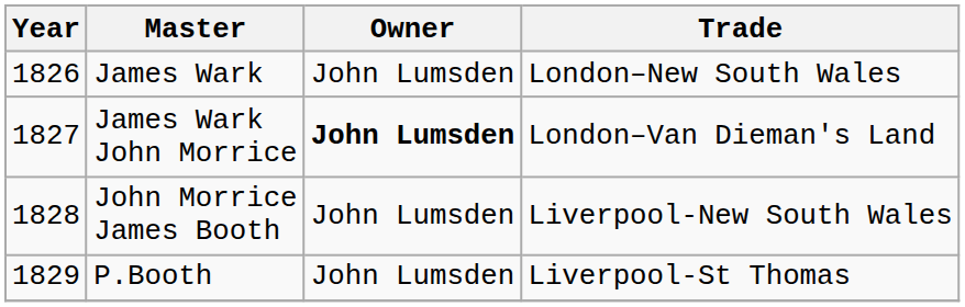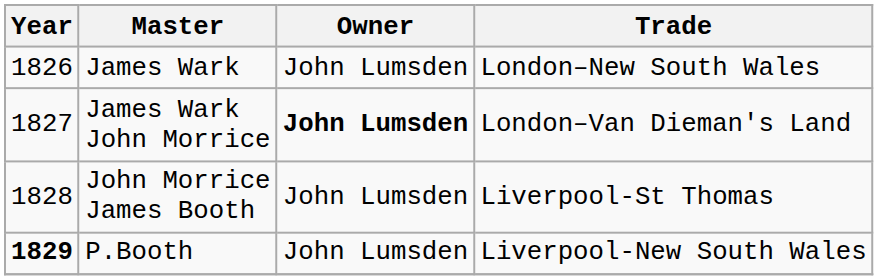John Morrice James Booth | Trade: Liverpool-New South Wales -> Liverpool-St Thomas
P.Booth | Year: normal -> bold
P.Booth | Trade: Liverpool-St Thomas -> Liverpool-New South Wales
